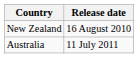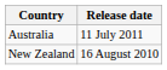rows swapped: New Zealand <-> Australia
